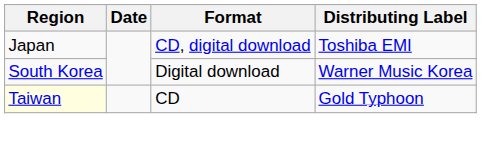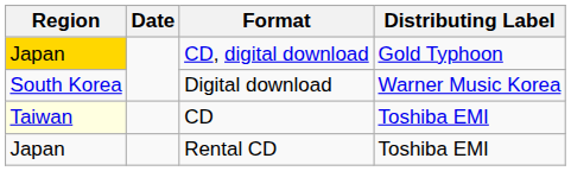CD, digital download | Region: no background -> gold background
CD, digital download | Distributing Label: Toshiba EMI -> Gold Typhoon
CD | Distributing Label: Gold Typhoon -> Toshiba EMI
+ row: Japan | Rental CD | Toshiba EMI
